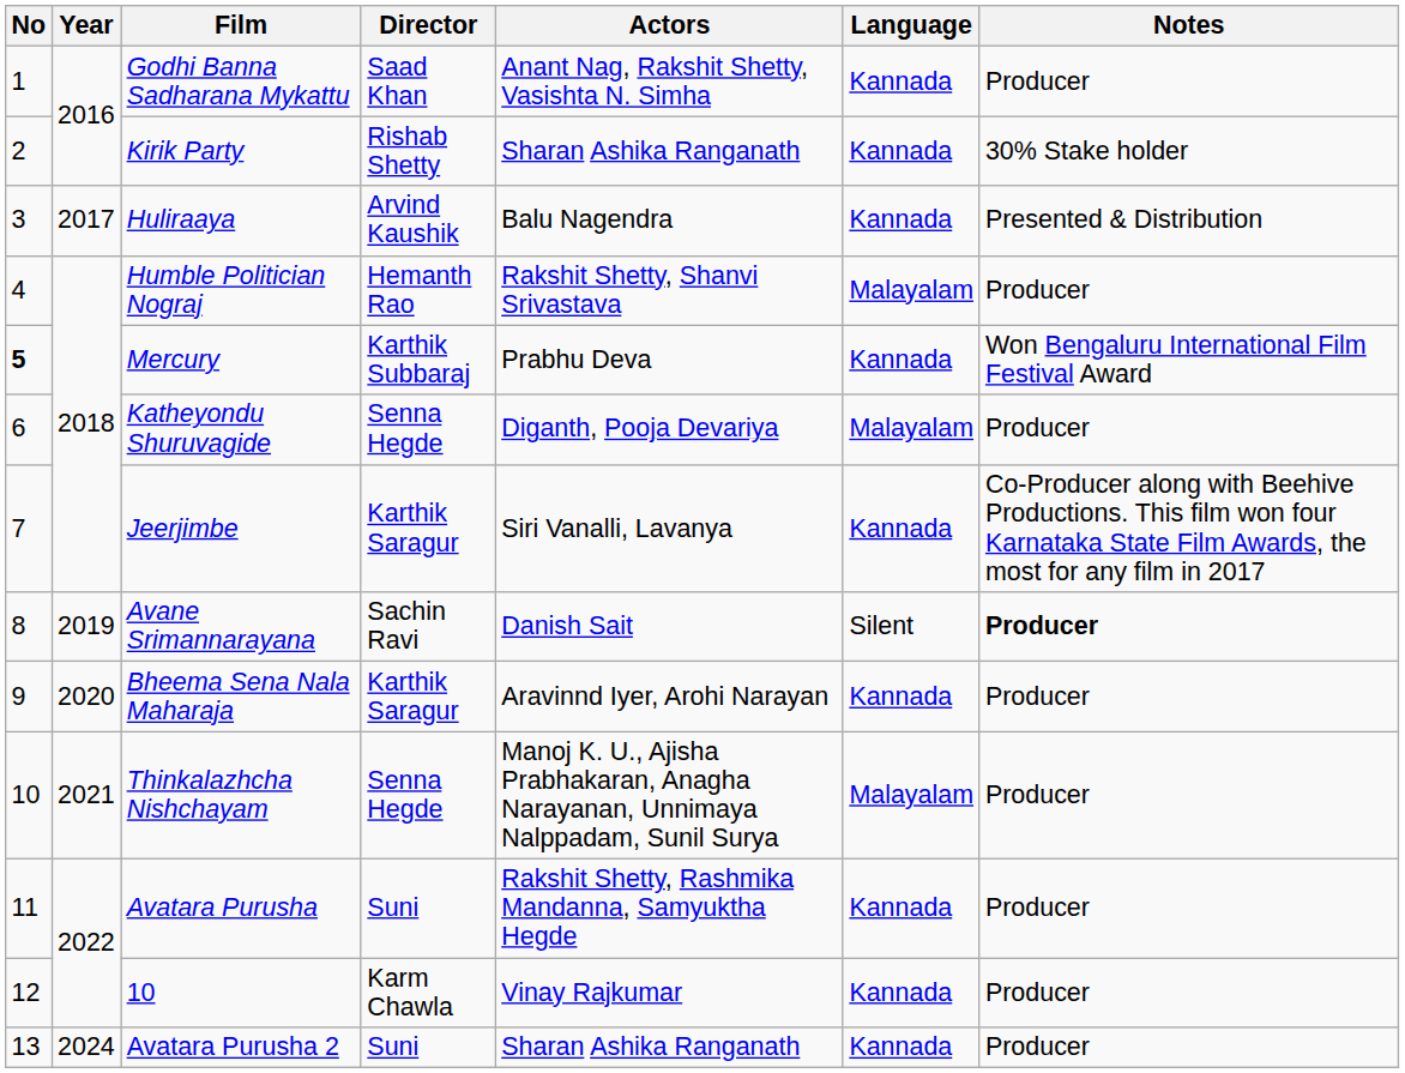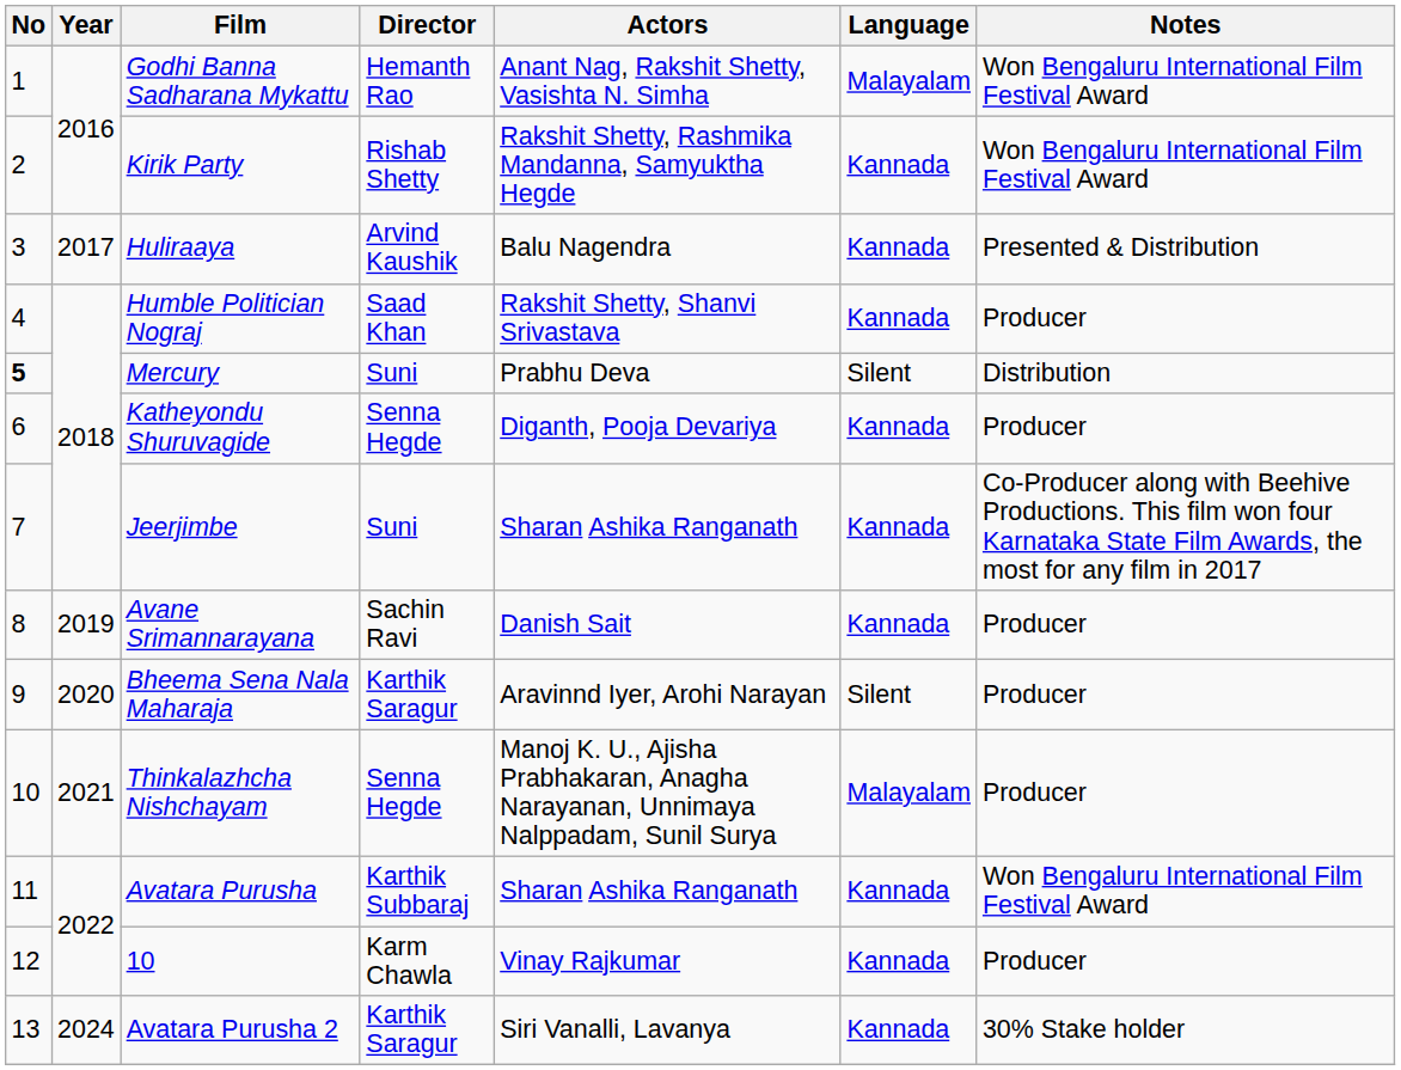Godhi Banna Sadharana Mykattu | Director: Saad Khan -> Hemanth Rao
Godhi Banna Sadharana Mykattu | Language: Kannada -> Malayalam
Godhi Banna Sadharana Mykattu | Notes: Producer -> Won Bengaluru International Film Festival Award
Kirik Party | Actors: Sharan Ashika Ranganath -> Rakshit Shetty, Rashmika Mandanna, Samyuktha Hegde
Kirik Party | Notes: 30% Stake holder -> Won Bengaluru International Film Festival Award
Humble Politician Nograj | Director: Hemanth Rao -> Saad Khan
Humble Politician Nograj | Language: Malayalam -> Kannada
Mercury | Director: Karthik Subbaraj -> Suni
Mercury | Language: Kannada -> Silent
Mercury | Notes: Won Bengaluru International Film Festival Award -> Distribution
Katheyondu Shuruvagide | Language: Malayalam -> Kannada
Jeerjimbe | Director: Karthik Saragur -> Suni
Jeerjimbe | Actors: Siri Vanalli, Lavanya -> Sharan Ashika Ranganath
Avane Srimannarayana | Language: Silent -> Kannada
Avane Srimannarayana | Notes: bold -> normal
Bheema Sena Nala Maharaja | Language: Kannada -> Silent
Avatara Purusha | Director: Suni -> Karthik Subbaraj
Avatara Purusha | Actors: Rakshit Shetty, Rashmika Mandanna, Samyuktha Hegde -> Sharan Ashika Ranganath
Avatara Purusha | Notes: Producer -> Won Bengaluru International Film Festival Award
Avatara Purusha 2 | Director: Suni -> Karthik Saragur
Avatara Purusha 2 | Actors: Sharan Ashika Ranganath -> Siri Vanalli, Lavanya
Avatara Purusha 2 | Notes: Producer -> 30% Stake holder
